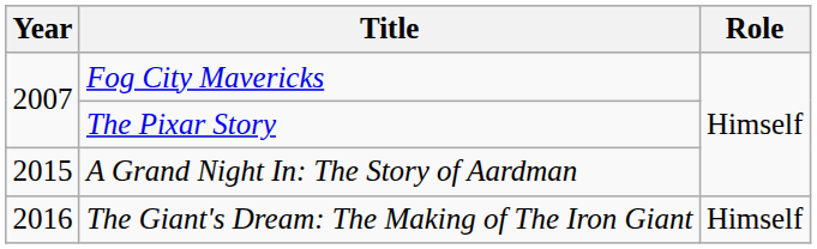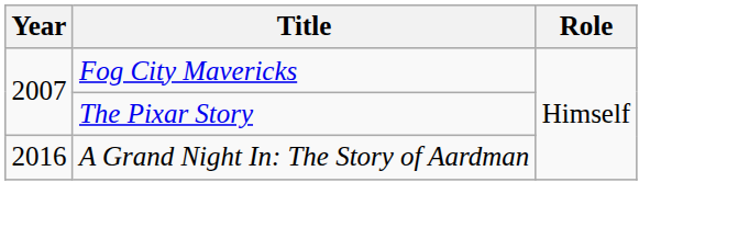A Grand Night In: The Story of Aardman | Year: 2015 -> 2016
- row: 2016 | The Giant's Dream: The Making of The Iron Giant | Himself
